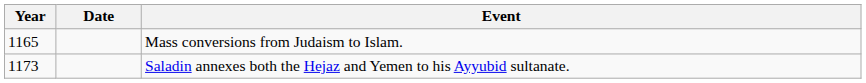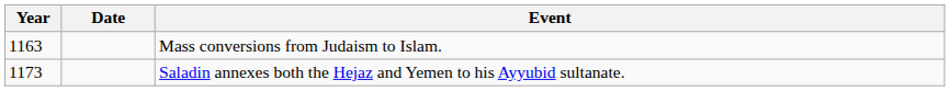Mass conversions from Judaism to Islam. | Year: 1165 -> 1163
